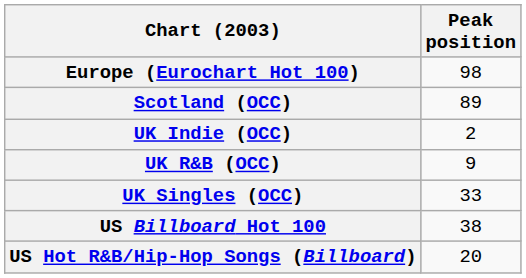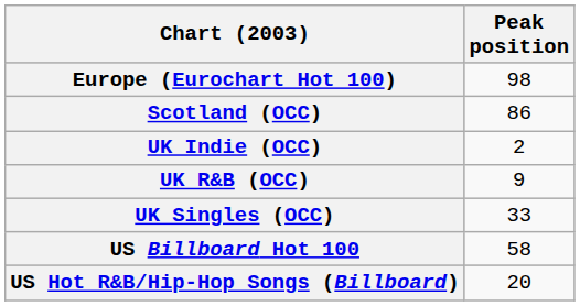Scotland (OCC) | Peak position: 89 -> 86
US Billboard Hot 100 | Peak position: 38 -> 58
